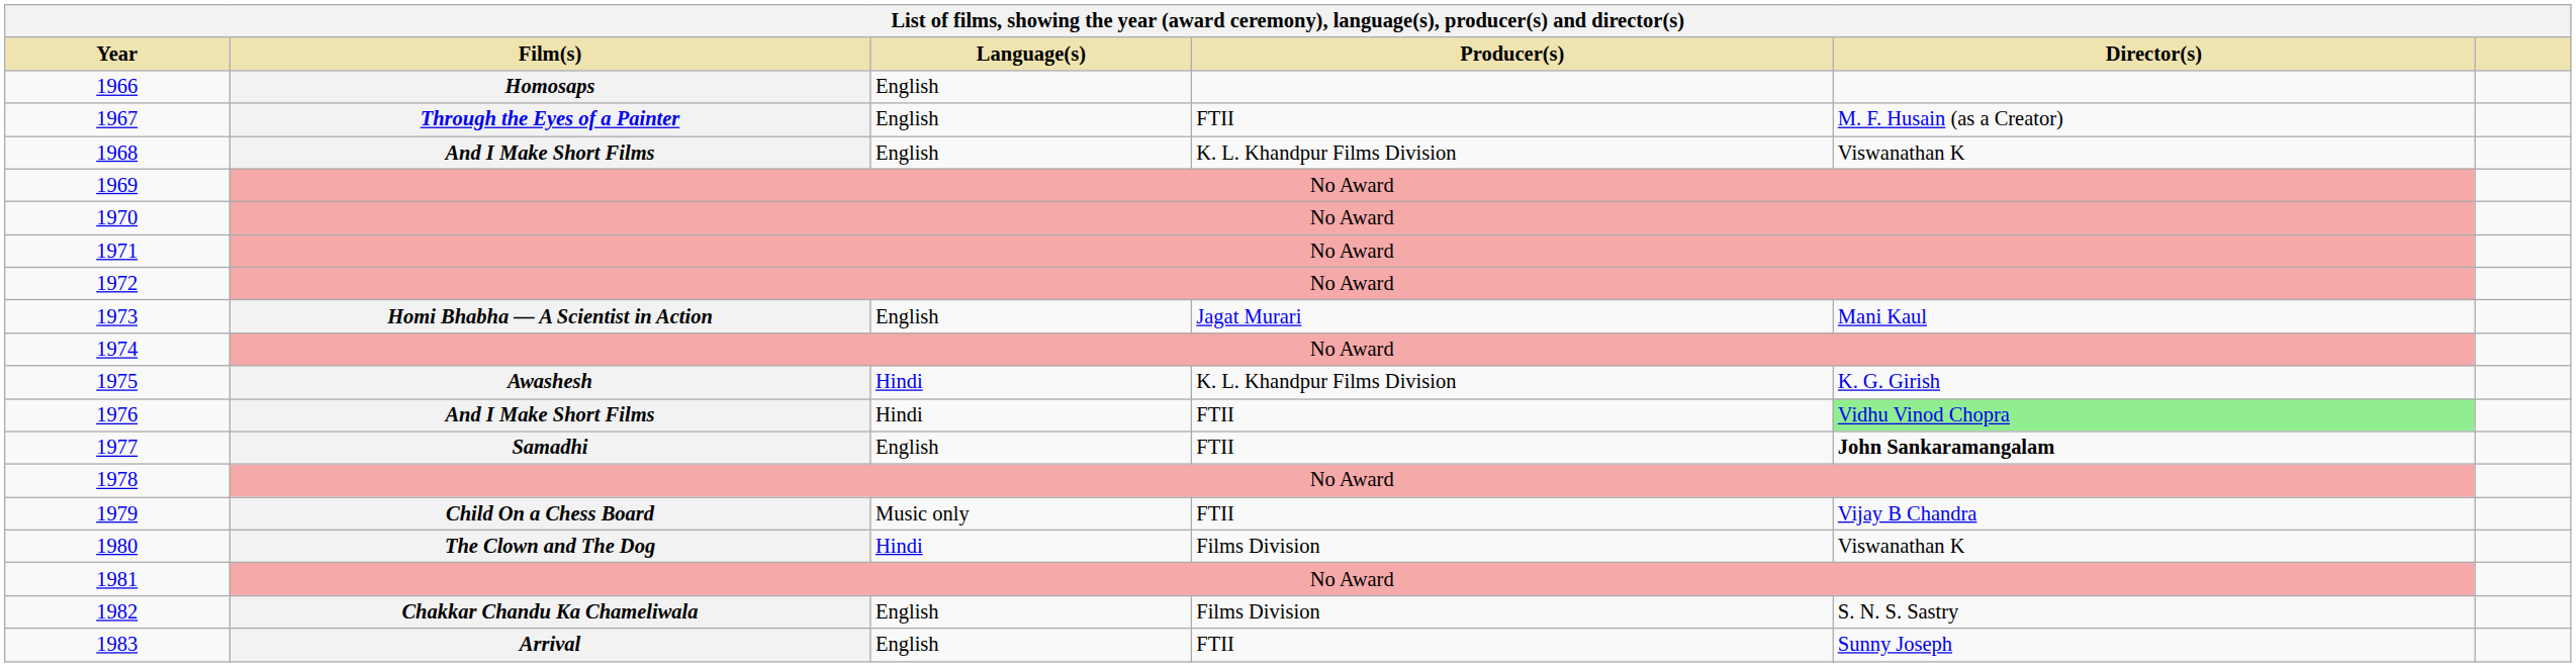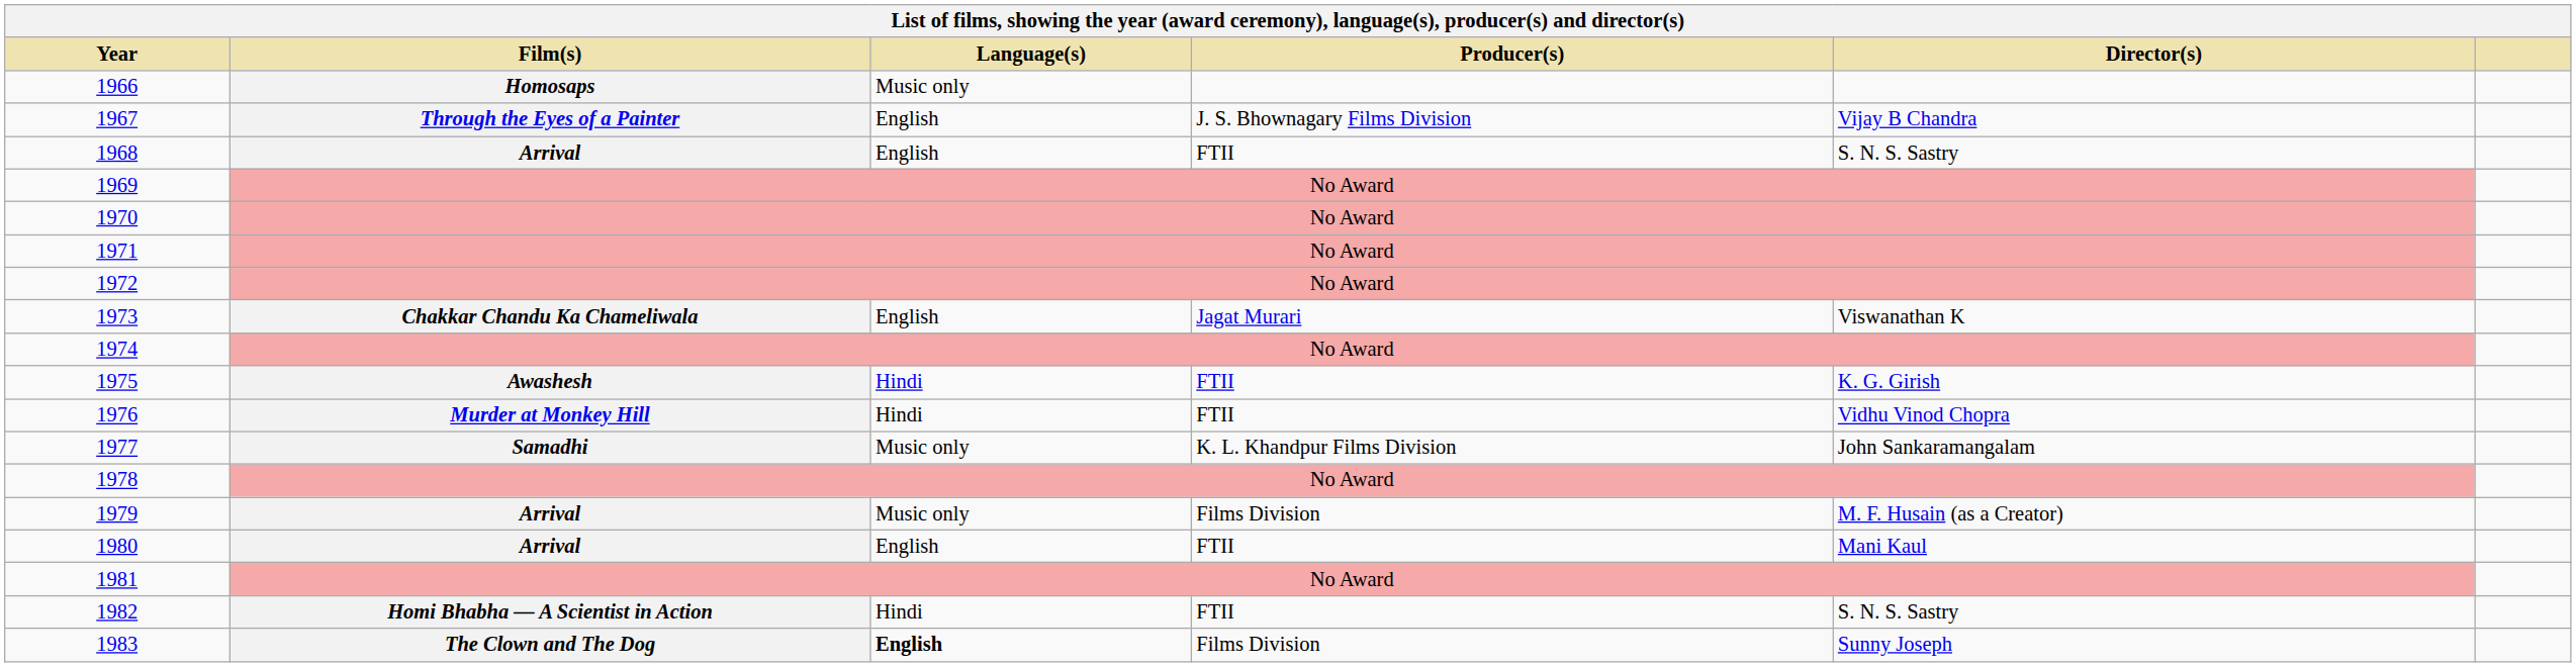1966 | Language(s): English -> Music only
1967 | Producer(s): FTII -> J. S. Bhownagary Films Division
1967 | Director(s): M. F. Husain (as a Creator) -> Vijay B Chandra
1968 | Film(s): And I Make Short Films -> Arrival
1968 | Producer(s): K. L. Khandpur Films Division -> FTII
1968 | Director(s): Viswanathan K -> S. N. S. Sastry
1973 | Film(s): Homi Bhabha — A Scientist in Action -> Chakkar Chandu Ka Chameliwala
1973 | Director(s): Mani Kaul -> Viswanathan K
1975 | Producer(s): K. L. Khandpur Films Division -> FTII
1976 | Film(s): And I Make Short Films -> Murder at Monkey Hill
1976 | Director(s): lightgreen background -> no background
1977 | Language(s): English -> Music only
1977 | Producer(s): FTII -> K. L. Khandpur Films Division
1977 | Director(s): bold -> normal
1979 | Film(s): Child On a Chess Board -> Arrival
1979 | Producer(s): FTII -> Films Division
1979 | Director(s): Vijay B Chandra -> M. F. Husain (as a Creator)
1980 | Film(s): The Clown and The Dog -> Arrival
1980 | Language(s): Hindi -> English
1980 | Producer(s): Films Division -> FTII
1980 | Director(s): Viswanathan K -> Mani Kaul
1982 | Film(s): Chakkar Chandu Ka Chameliwala -> Homi Bhabha — A Scientist in Action
1982 | Language(s): English -> Hindi
1982 | Producer(s): Films Division -> FTII
1983 | Film(s): Arrival -> The Clown and The Dog
1983 | Language(s): normal -> bold
1983 | Producer(s): FTII -> Films Division
